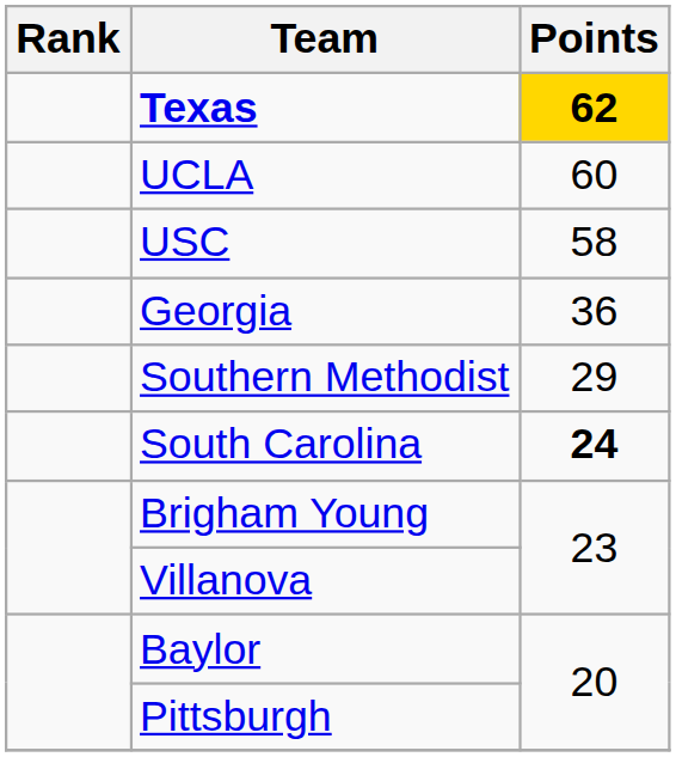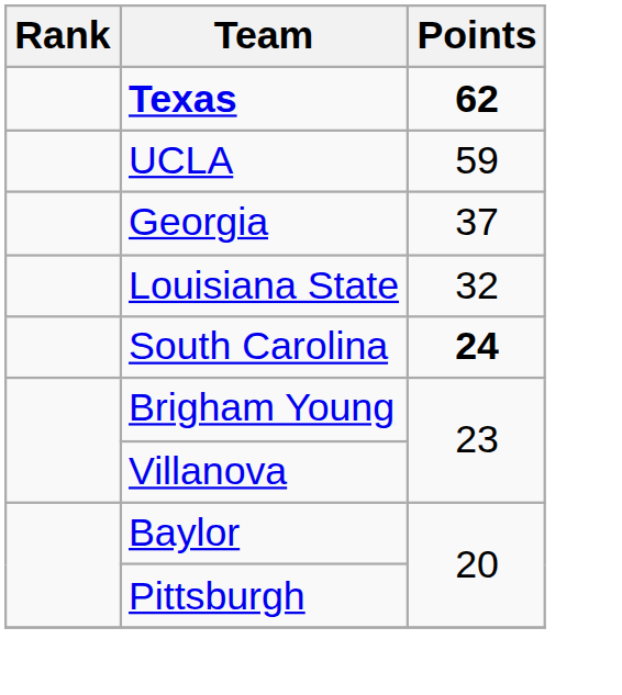Texas | Points: gold background -> no background
UCLA | Points: 60 -> 59
- row: USC | 58
Georgia | Points: 36 -> 37
+ row: Louisiana State | 32
- row: Southern Methodist | 29
